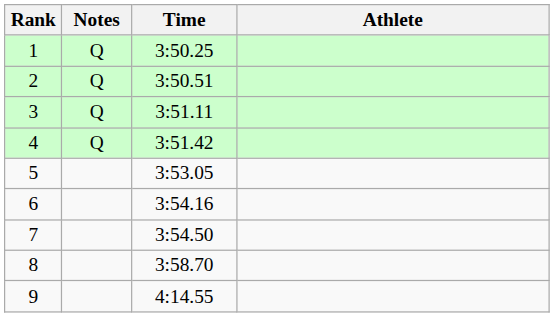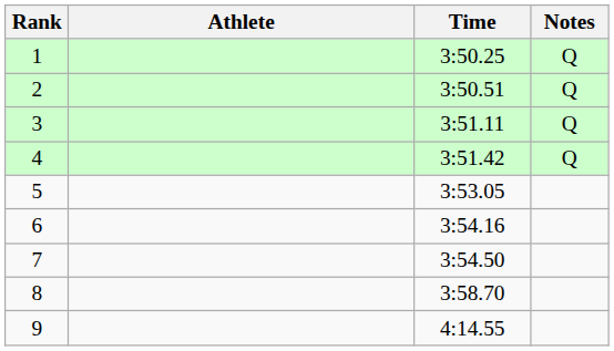columns swapped: Athlete <-> Notes
